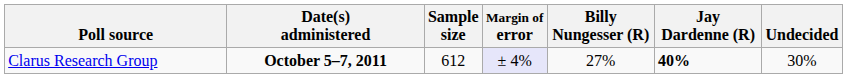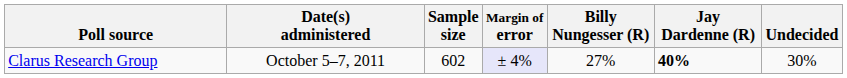Clarus Research Group | Date(s) administered: bold -> normal
Clarus Research Group | Sample size: 612 -> 602
